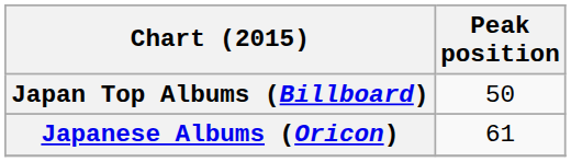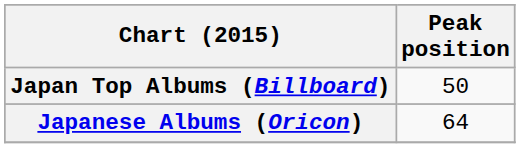Japanese Albums (Oricon) | Peak position: 61 -> 64
